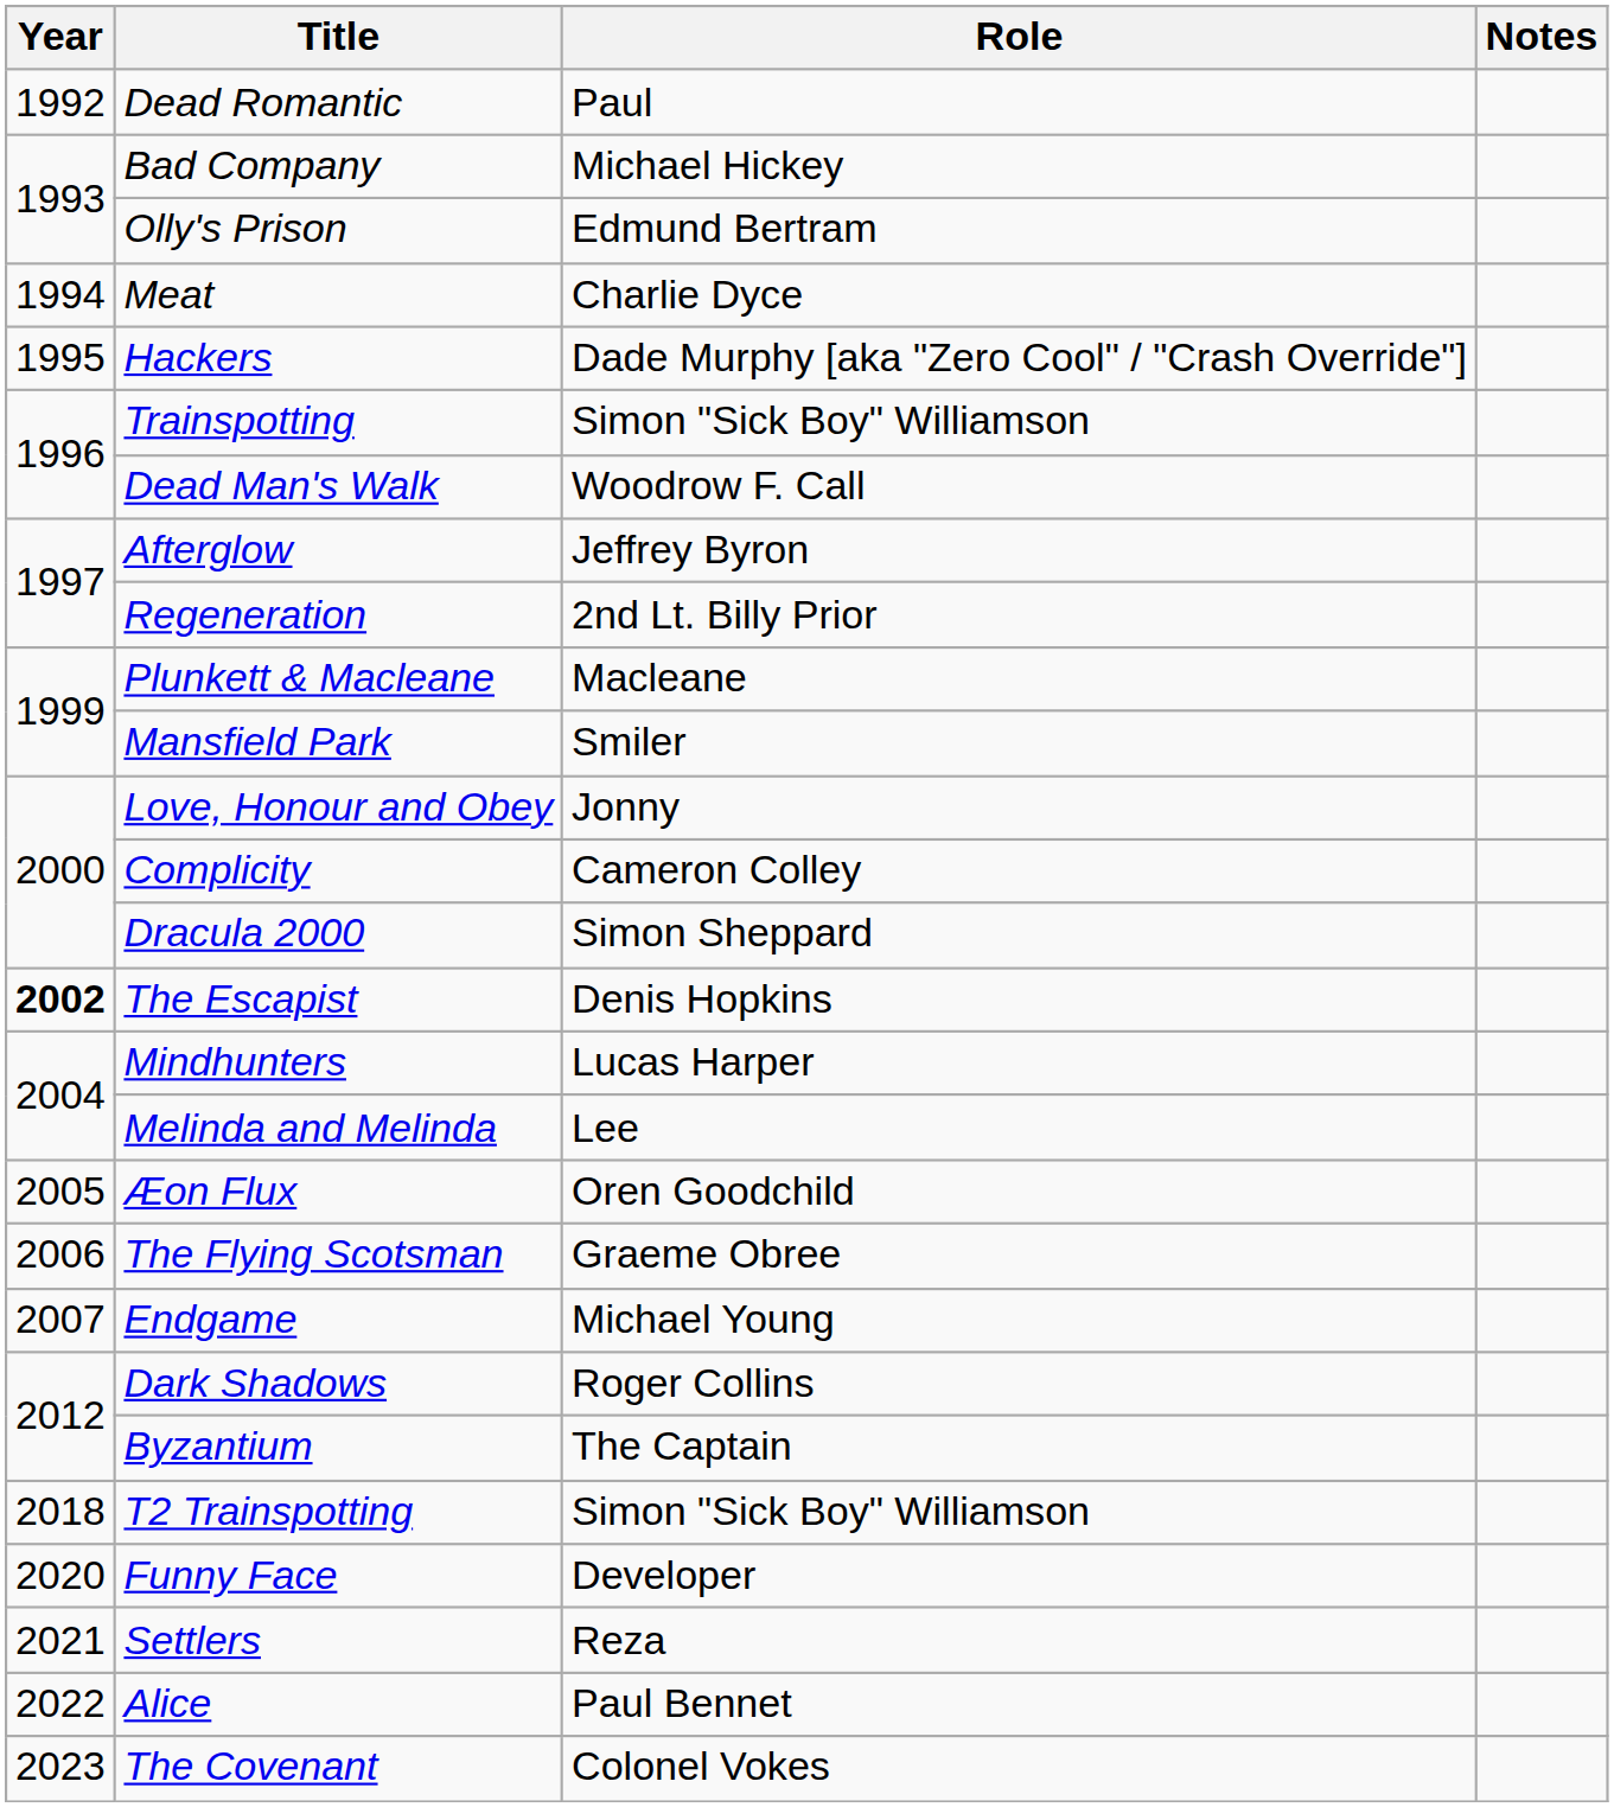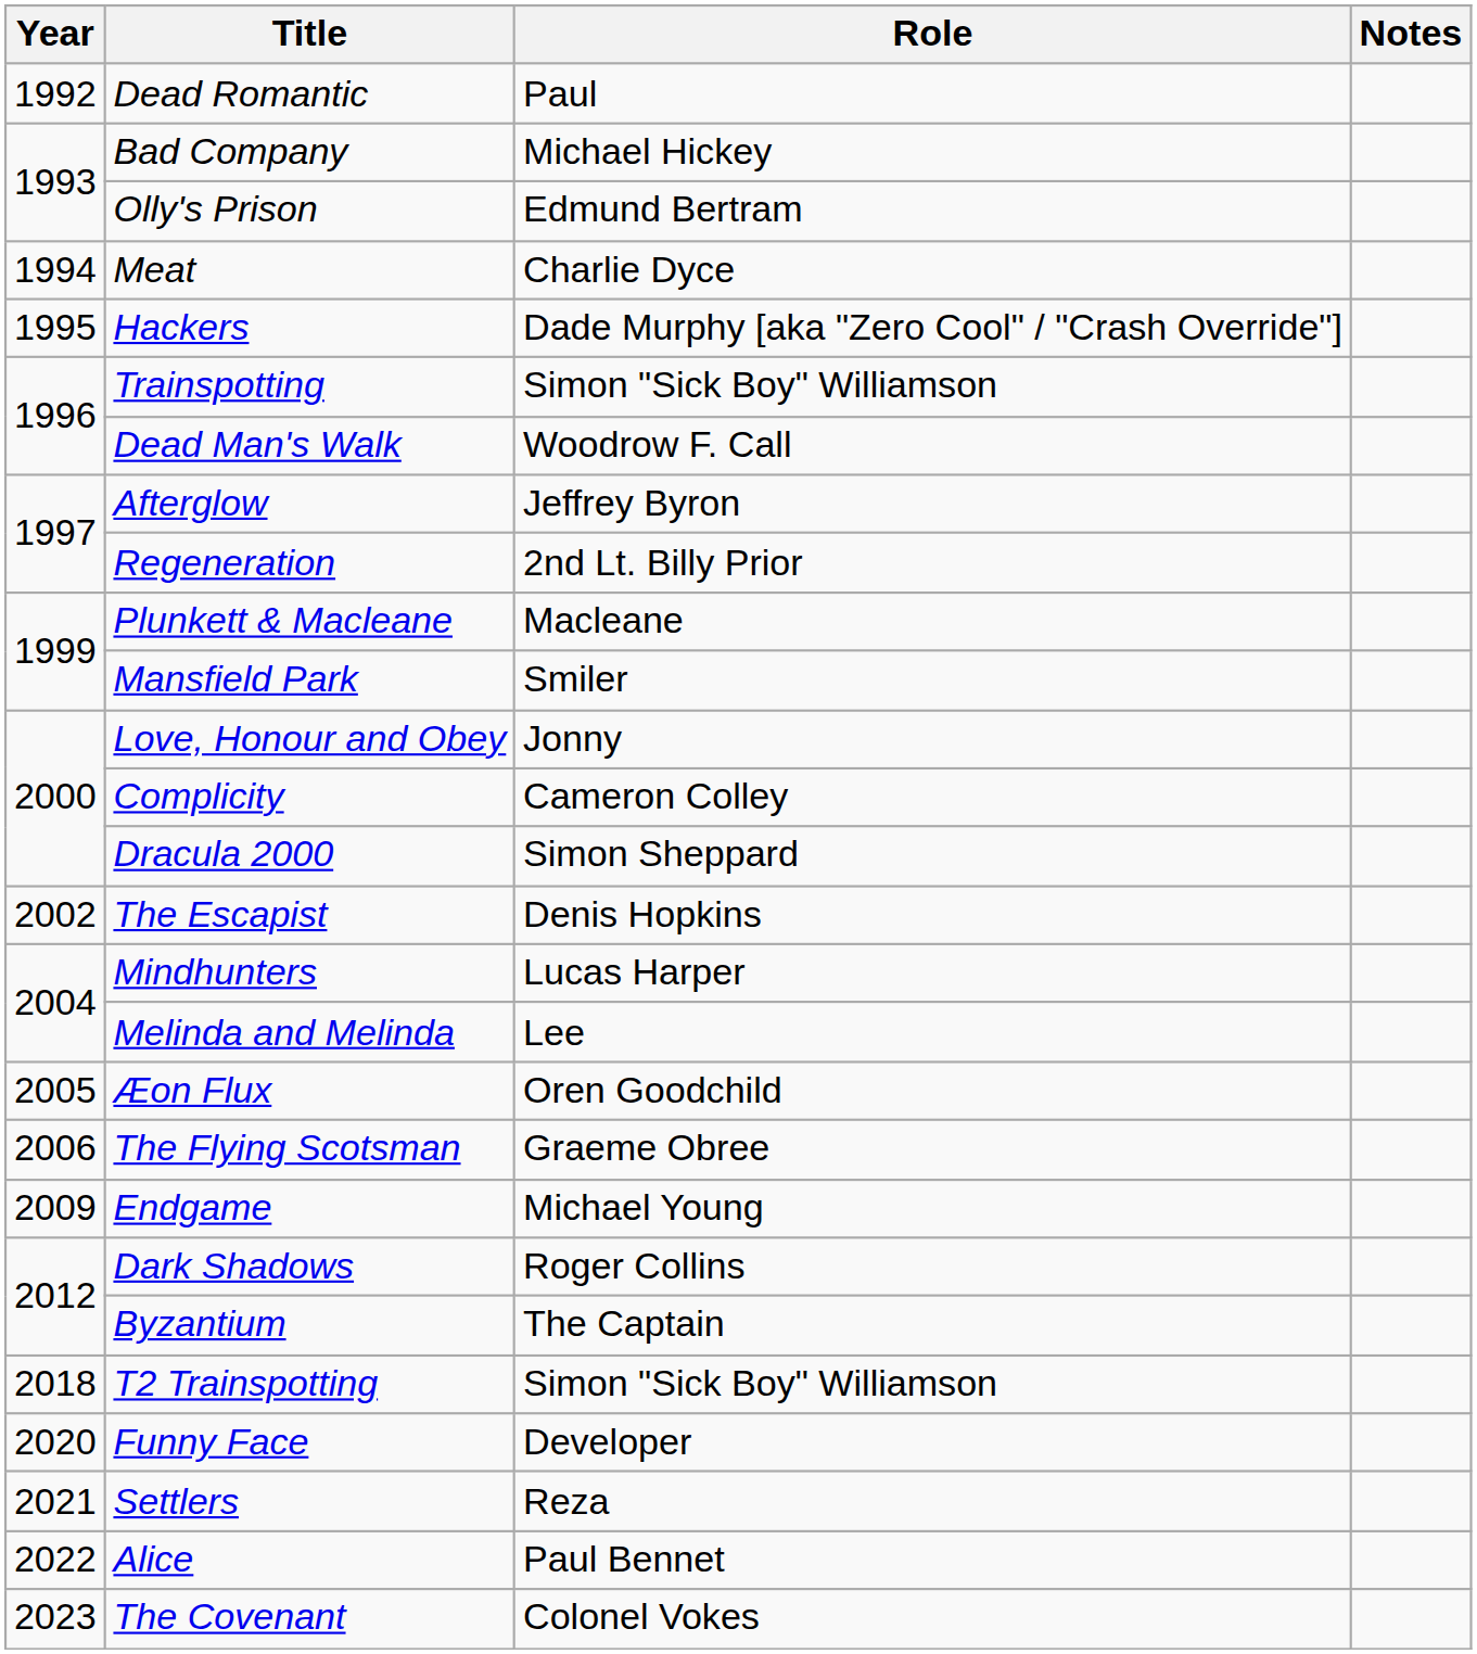The Escapist | Year: bold -> normal
Endgame | Year: 2007 -> 2009
